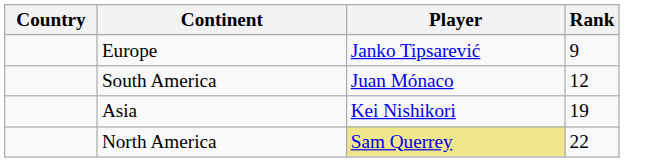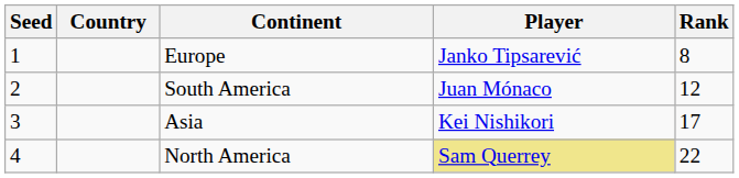+ column: Seed | 1 | 2 | 3 | 4
Europe | Rank: 9 -> 8
Asia | Rank: 19 -> 17
